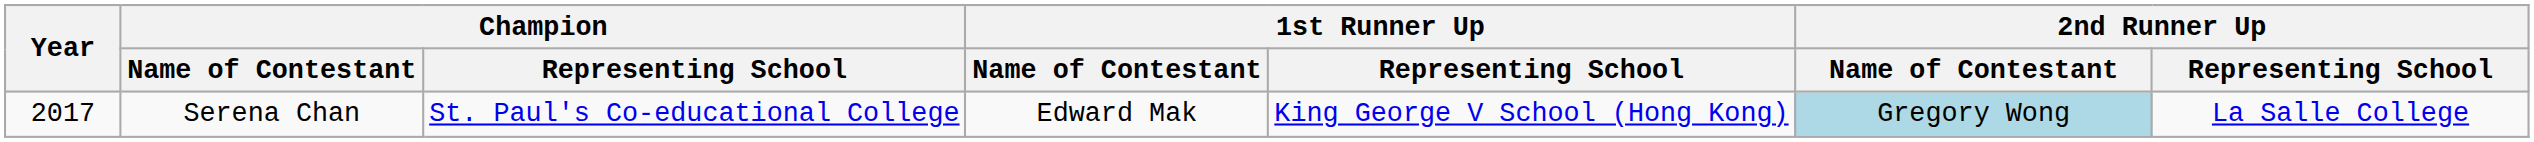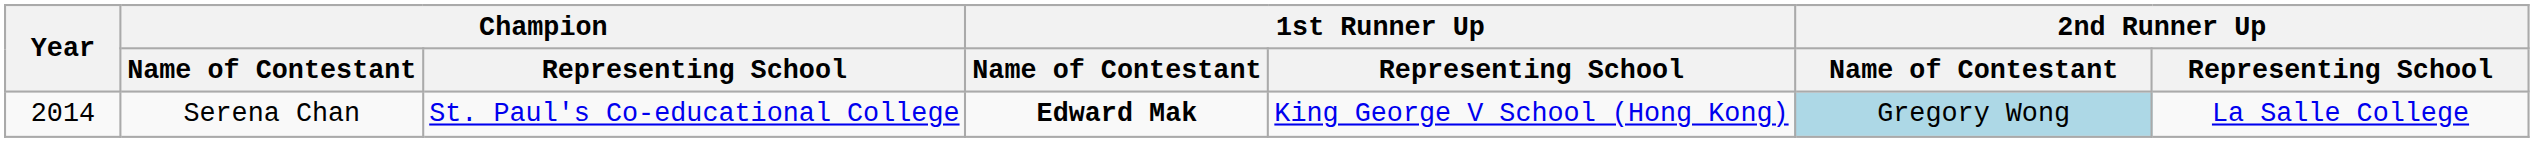Serena Chan | Year: 2017 -> 2014
Serena Chan | 1st Runner Up / Name of Contestant: normal -> bold
